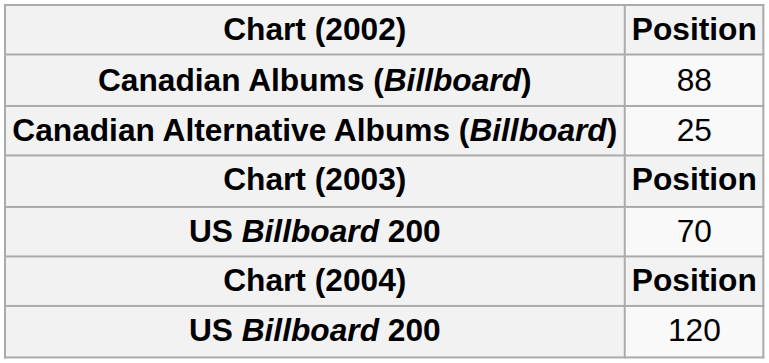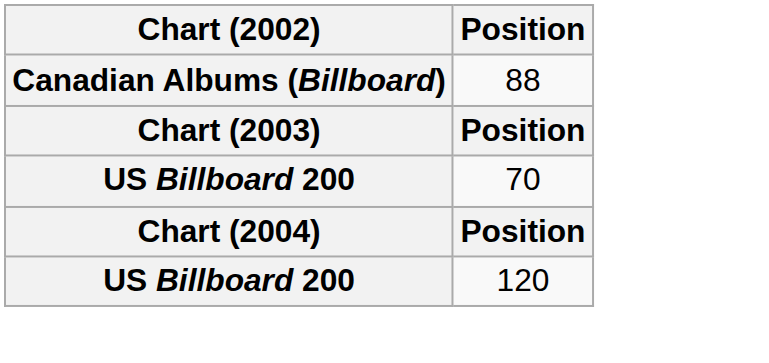- row: Canadian Alternative Albums (Billboard) | 25
